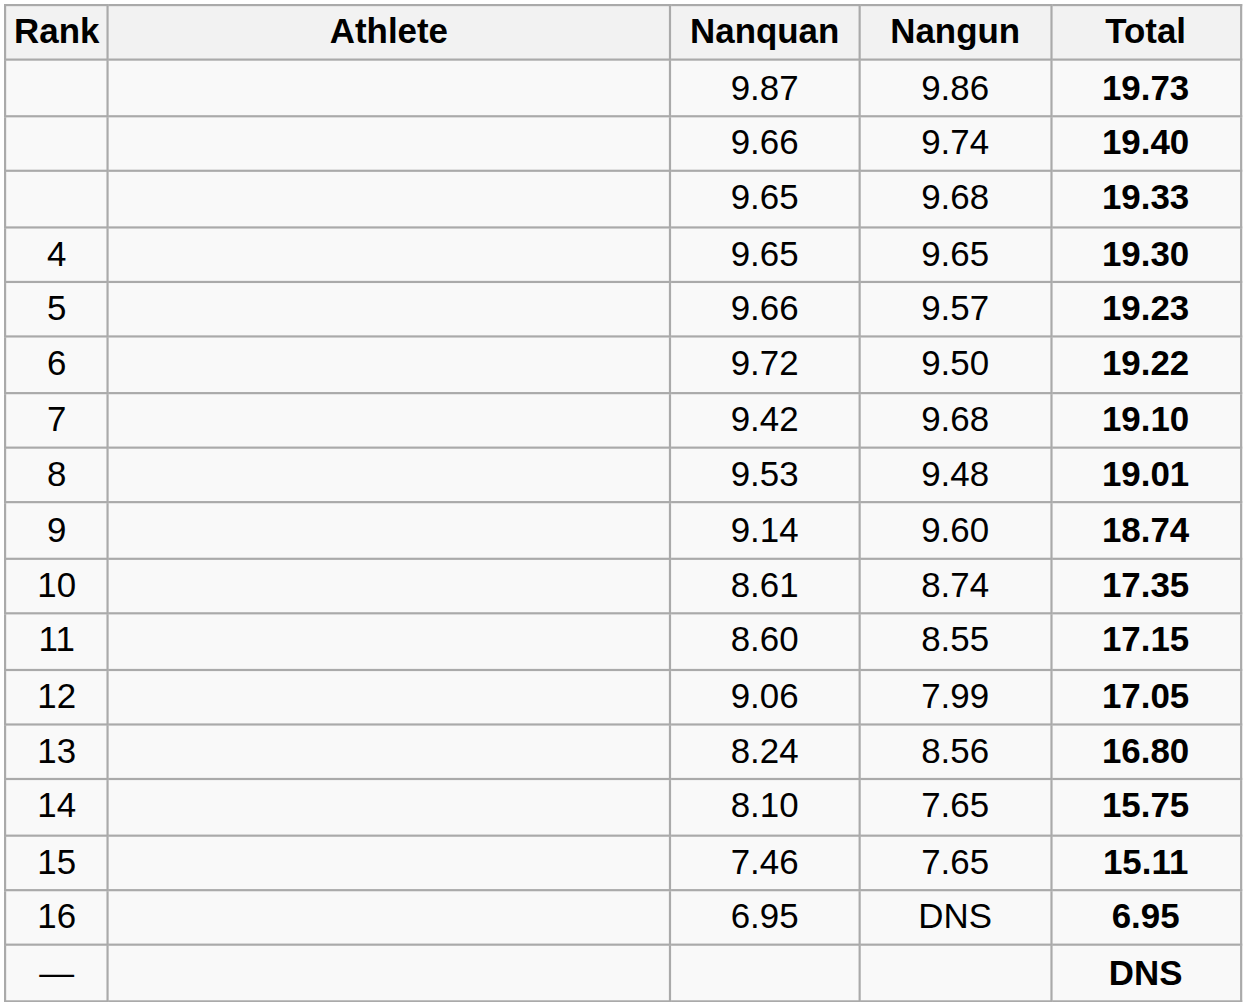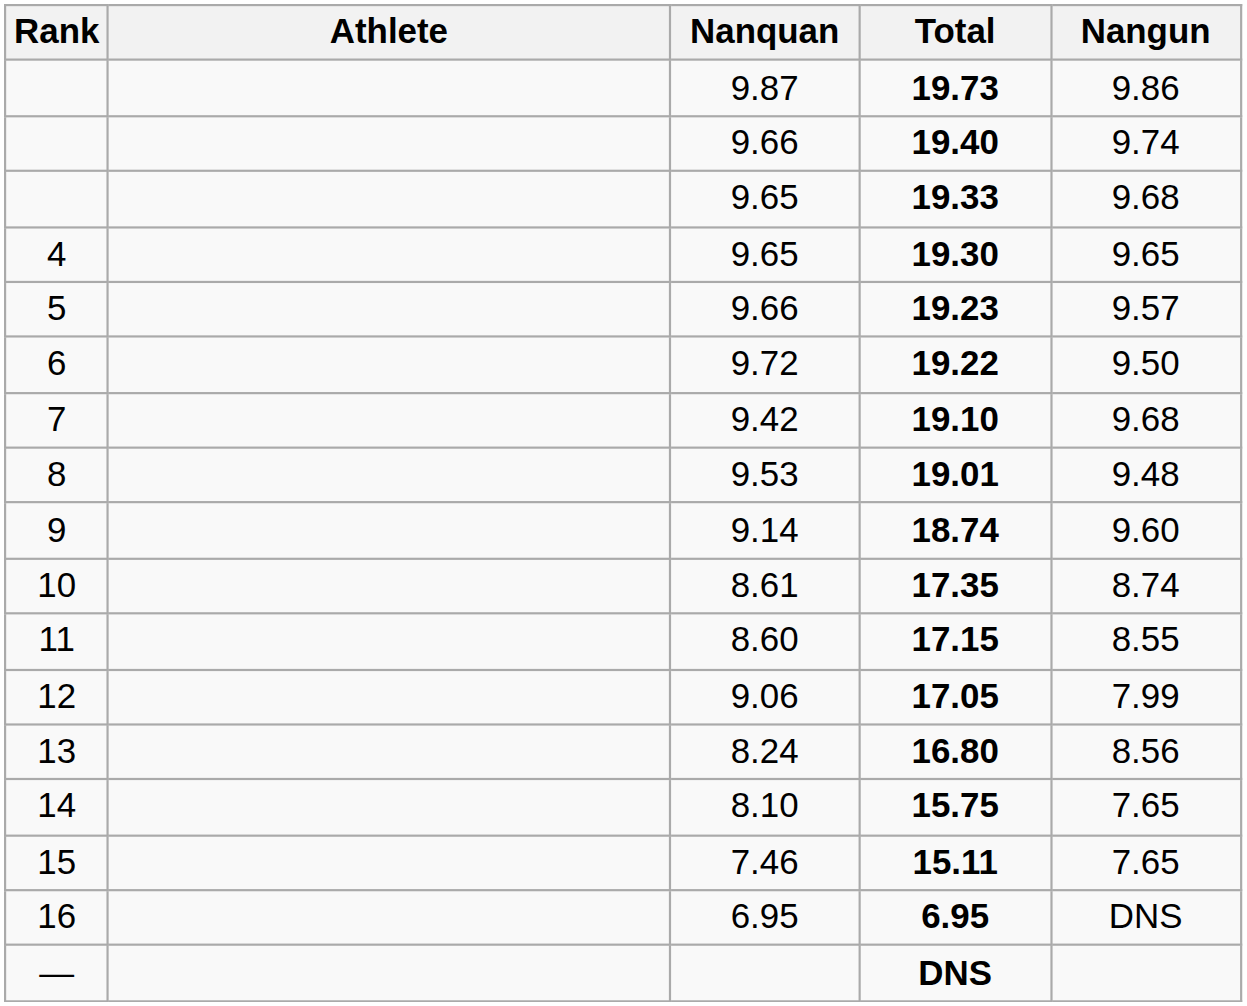columns swapped: Nangun <-> Total
